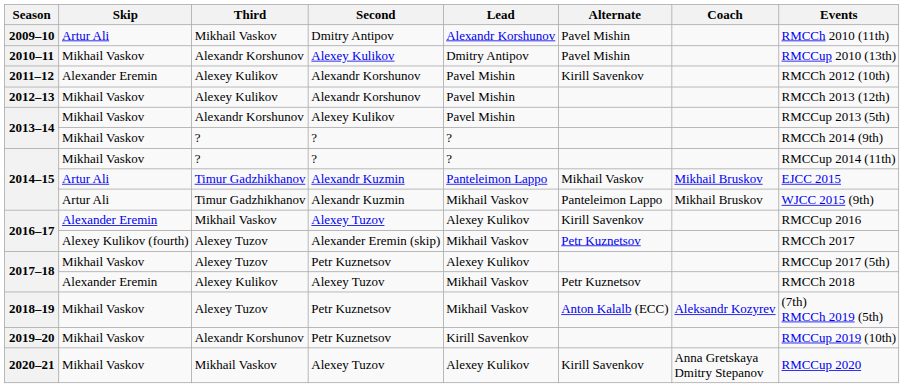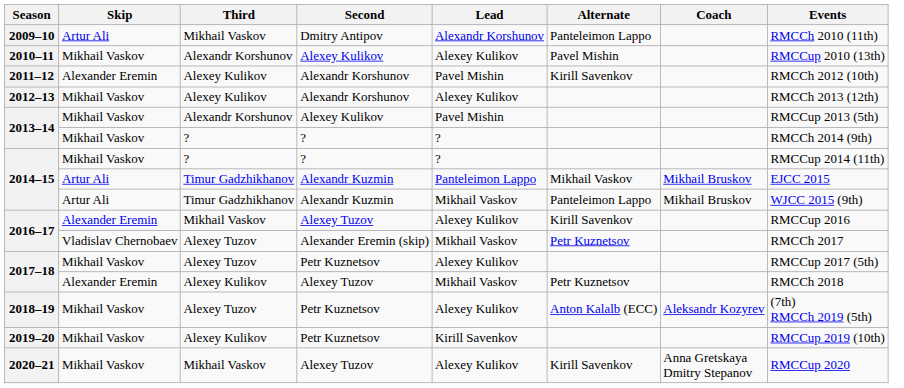2009–10 | Alternate: Pavel Mishin -> Panteleimon Lappo
2010–11 | Lead: Dmitry Antipov -> Alexey Kulikov
2012–13 | Lead: Pavel Mishin -> Alexey Kulikov
2016–17 / Alexander Eremin (skip) | Skip: Alexey Kulikov (fourth) -> Vladislav Chernobaev
2018–19 | Lead: Mikhail Vaskov -> Alexey Kulikov
2019–20 | Third: Alexandr Korshunov -> Alexey Kulikov
